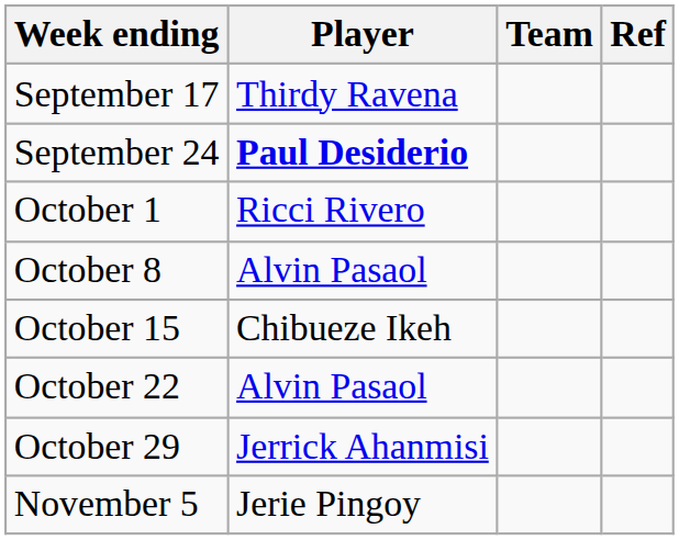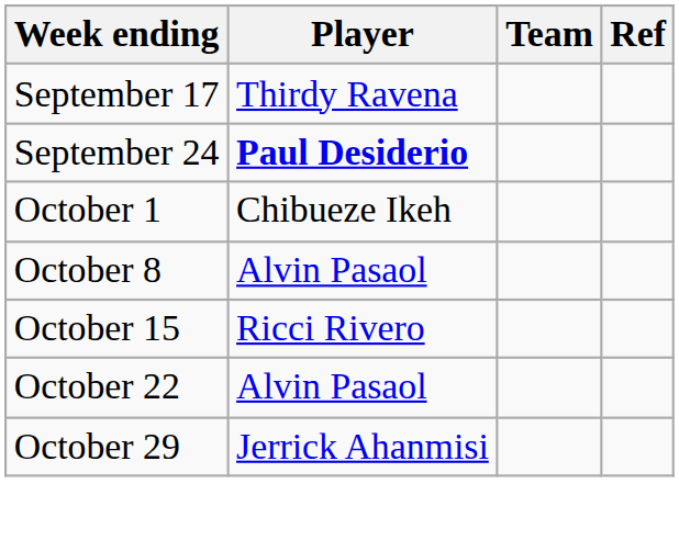October 1 | Player: Ricci Rivero -> Chibueze Ikeh
October 15 | Player: Chibueze Ikeh -> Ricci Rivero
- row: November 5 | Jerie Pingoy
